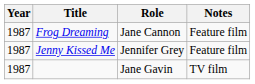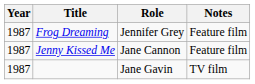Frog Dreaming | Role: Jane Cannon -> Jennifer Grey
Jenny Kissed Me | Role: Jennifer Grey -> Jane Cannon
